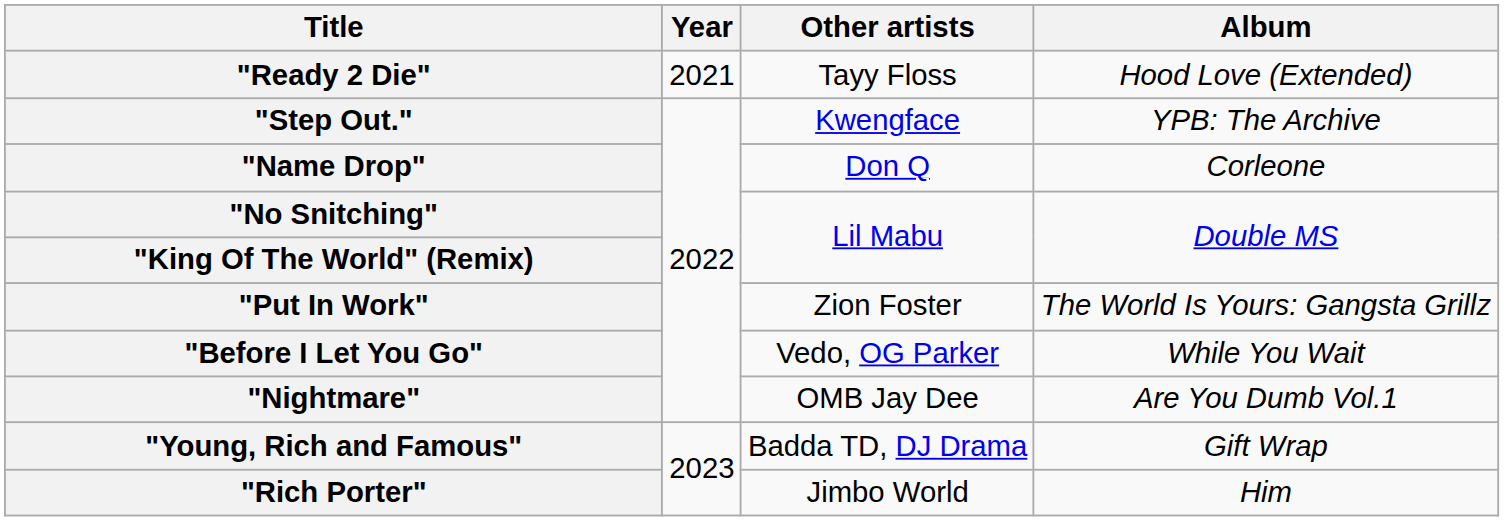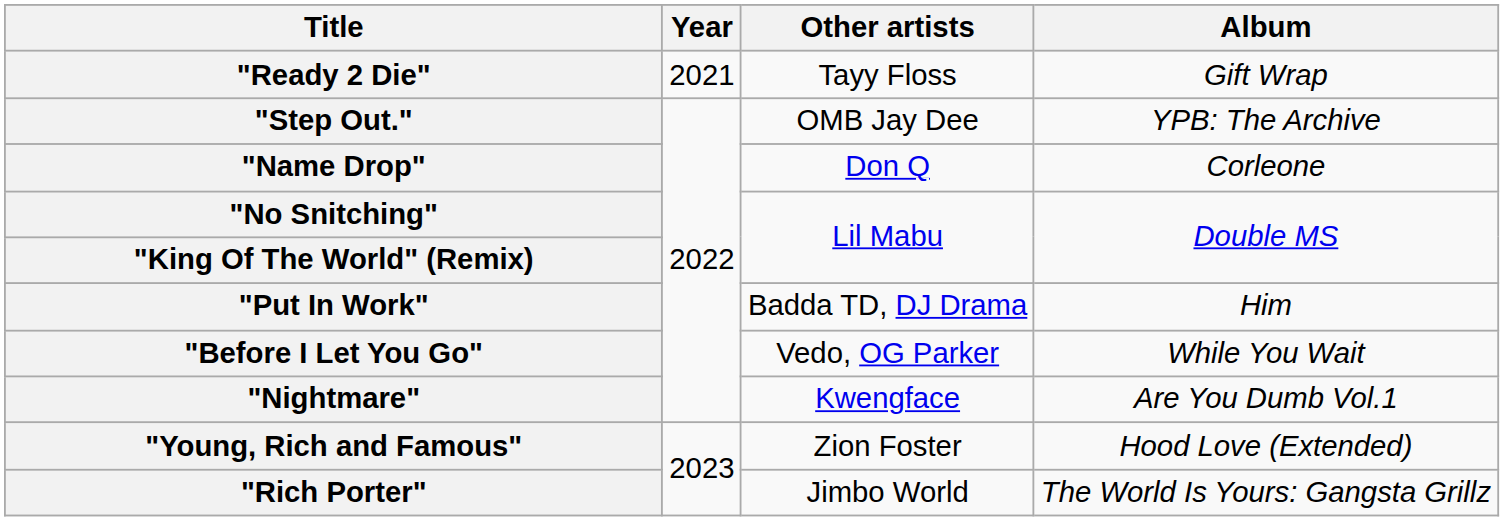"Ready 2 Die" | Album: Hood Love (Extended) -> Gift Wrap
"Step Out." | Other artists: Kwengface -> OMB Jay Dee
"Put In Work" | Other artists: Zion Foster -> Badda TD, DJ Drama
"Put In Work" | Album: The World Is Yours: Gangsta Grillz -> Him
"Nightmare" | Other artists: OMB Jay Dee -> Kwengface
"Young, Rich and Famous" | Other artists: Badda TD, DJ Drama -> Zion Foster
"Young, Rich and Famous" | Album: Gift Wrap -> Hood Love (Extended)
"Rich Porter" | Album: Him -> The World Is Yours: Gangsta Grillz
